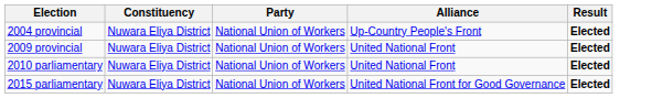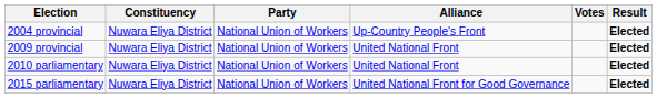+ column: Votes
